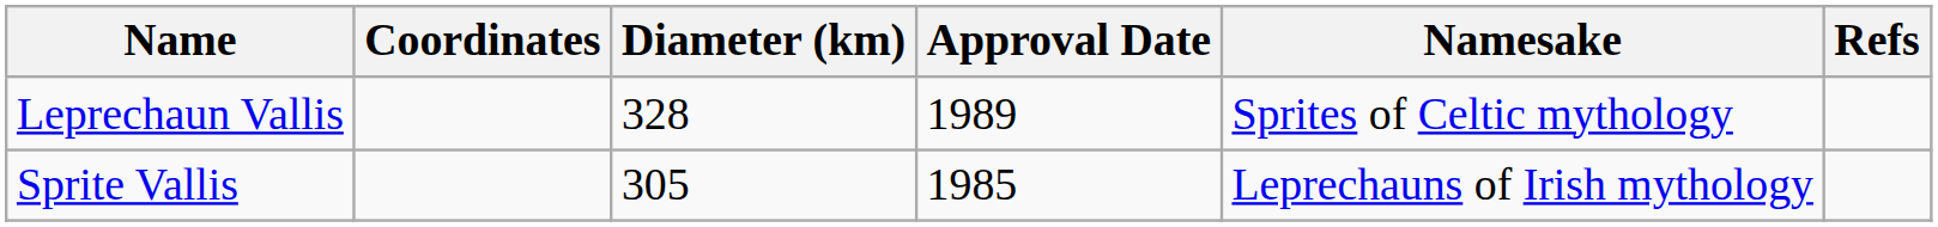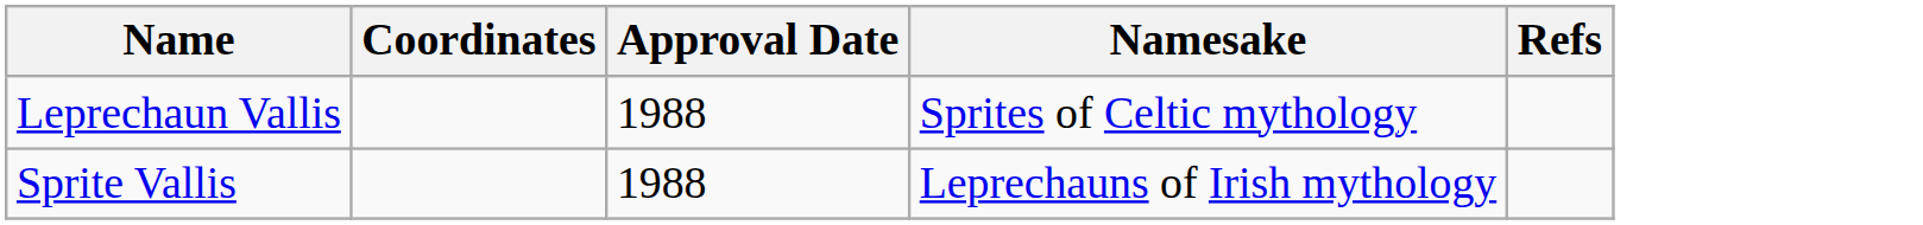- column: Diameter (km) | 328 | 305
Leprechaun Vallis | Approval Date: 1989 -> 1988
Sprite Vallis | Approval Date: 1985 -> 1988
